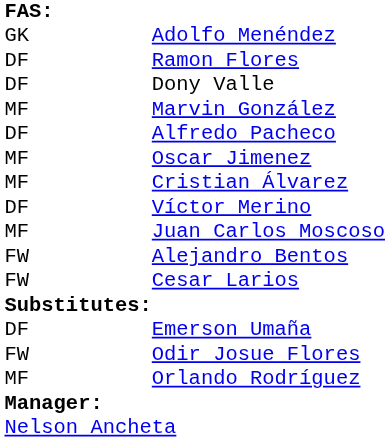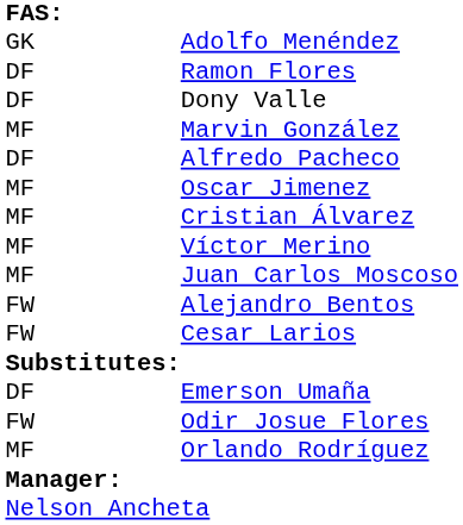Víctor Merino | column 1: DF -> MF
